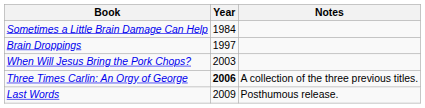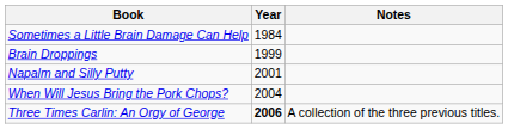Brain Droppings | Year: 1997 -> 1999
+ row: Napalm and Silly Putty | 2001
When Will Jesus Bring the Pork Chops? | Year: 2003 -> 2004
- row: Last Words | 2009 | Posthumous release.
